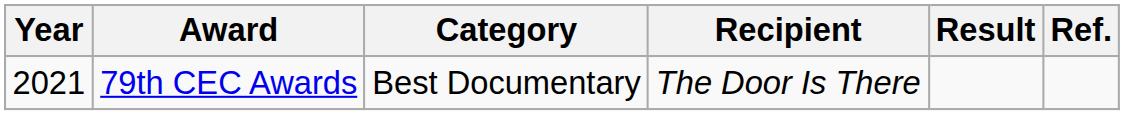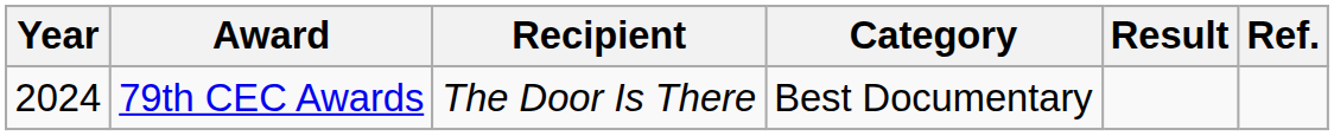columns swapped: Category <-> Recipient
79th CEC Awards | Year: 2021 -> 2024
